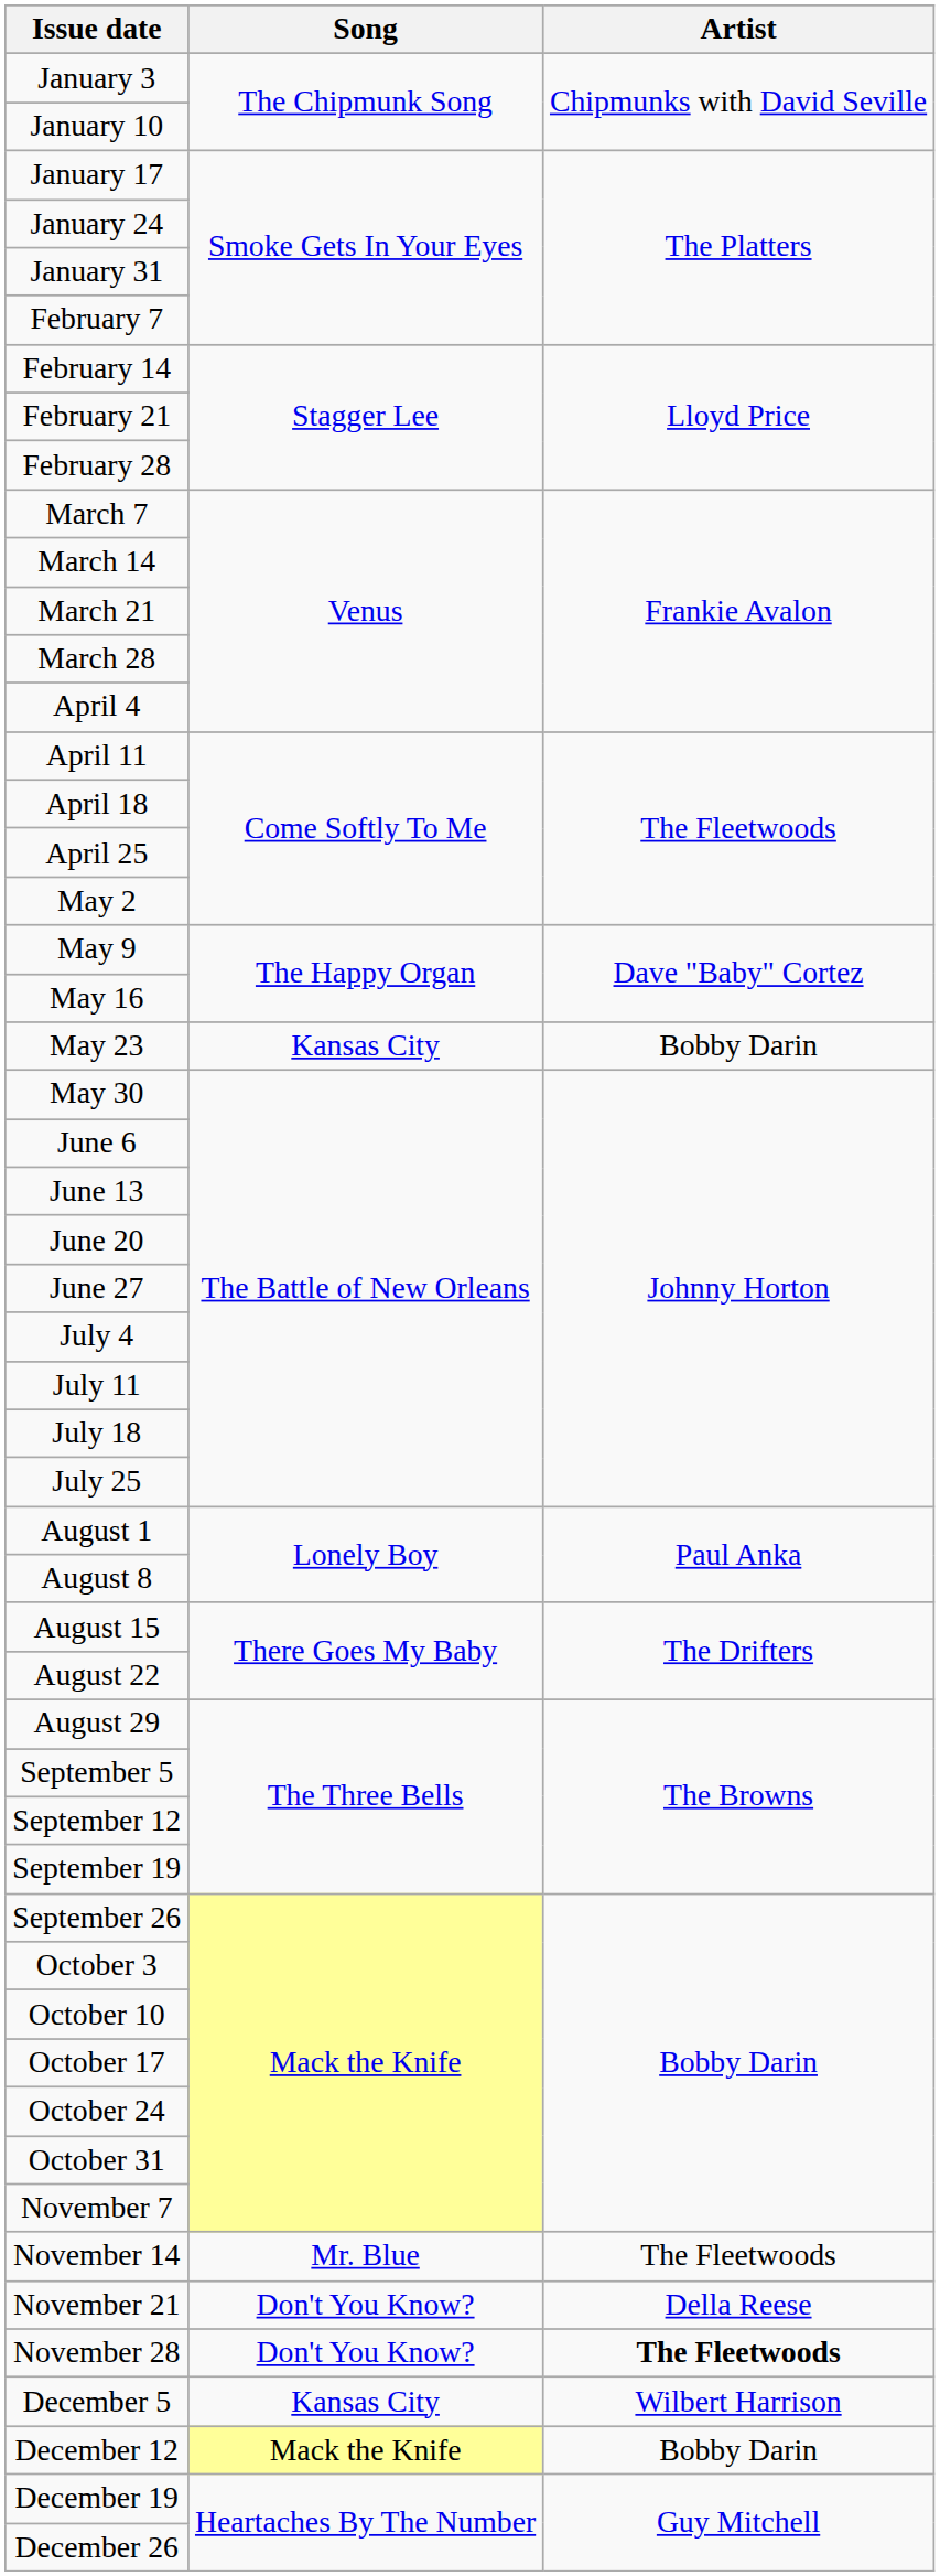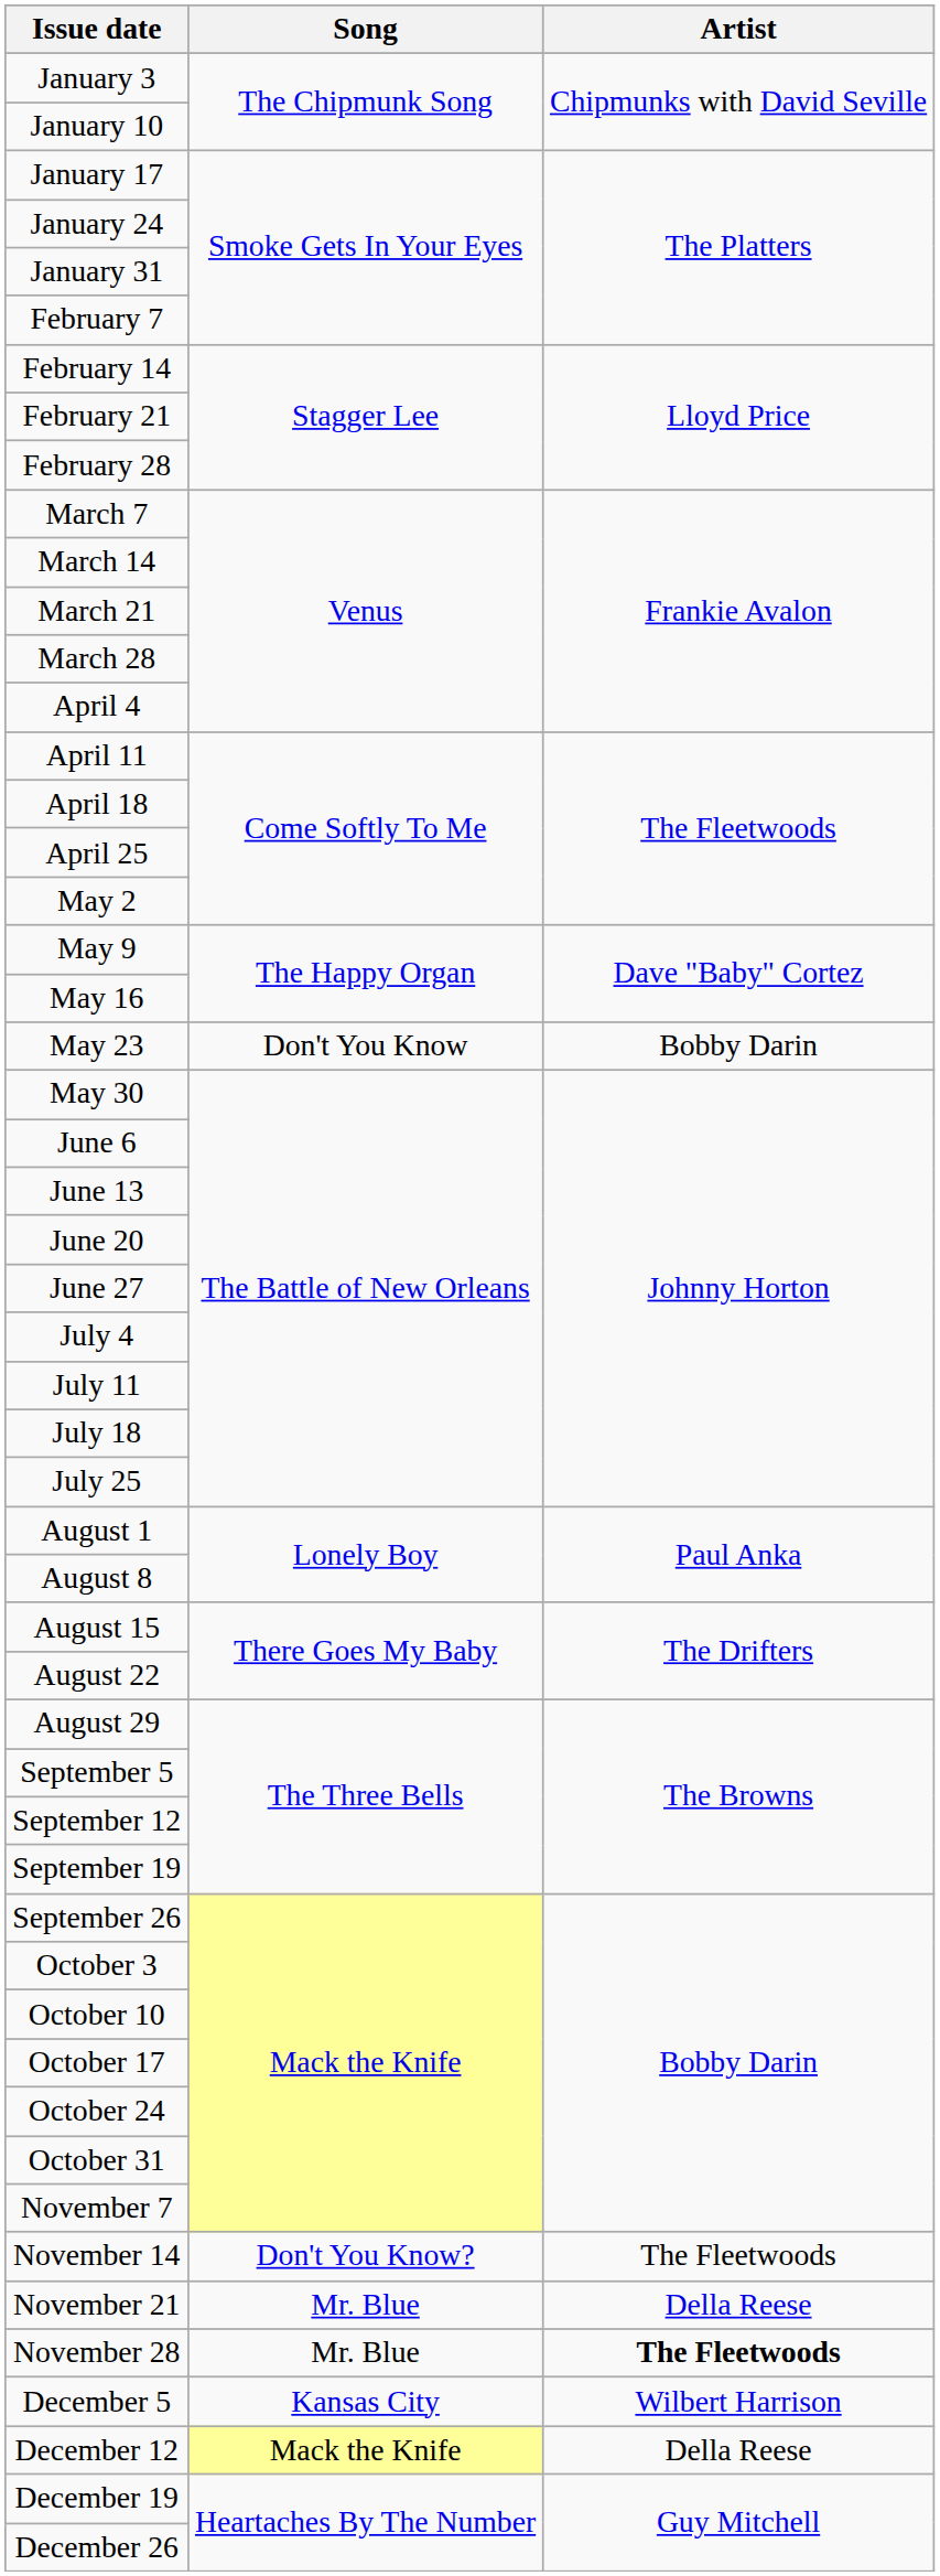May 23 | Song: Kansas City -> Don't You Know
November 14 | Song: Mr. Blue -> Don't You Know?
November 21 | Song: Don't You Know? -> Mr. Blue
November 28 | Song: Don't You Know? -> Mr. Blue
December 12 | Artist: Bobby Darin -> Della Reese
